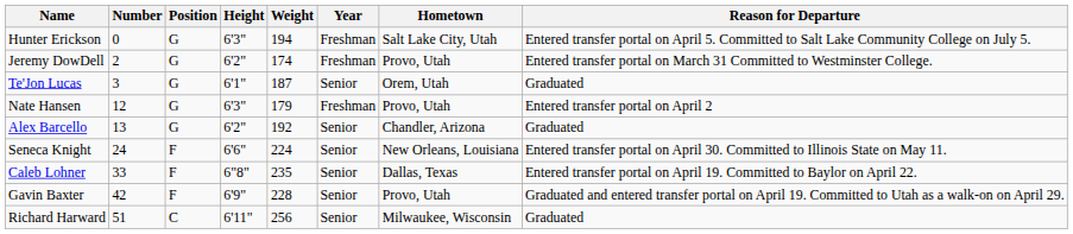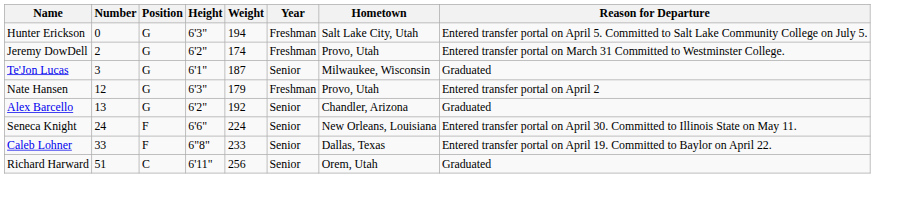Te'Jon Lucas | Hometown: Orem, Utah -> Milwaukee, Wisconsin
Caleb Lohner | Weight: 235 -> 233
- row: Gavin Baxter | 42 | F | 6'9" | 228 | Senior | Provo, Utah | Graduated and entered transfer portal on April 19. Committed to Utah as a walk-on on April 29.
Richard Harward | Hometown: Milwaukee, Wisconsin -> Orem, Utah
